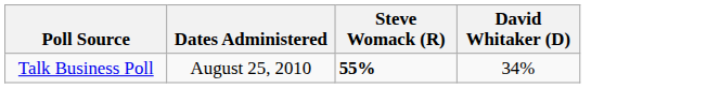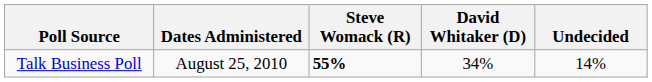+ column: Undecided | 14%
